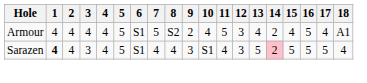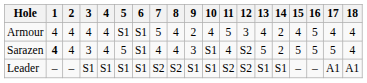Armour | 5: 5 -> S1
Armour | 8: S2 -> 4
Armour | 18: A1 -> 4
Sarazen | 12: 3 -> S2
Sarazen | 14: pink background -> no background
+ row: Leader | – | – | S1 | S1 | S1 | S1 | S2 | S2 | S1 | S1 | S2 | S2 | S1 | S1 | – | – | A1 | A1
